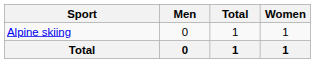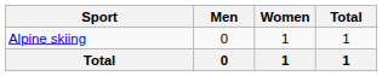columns swapped: Women <-> Total
